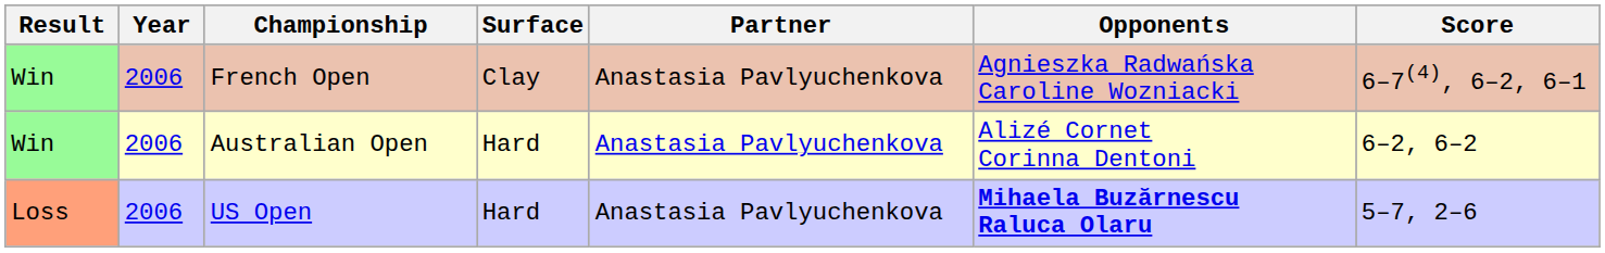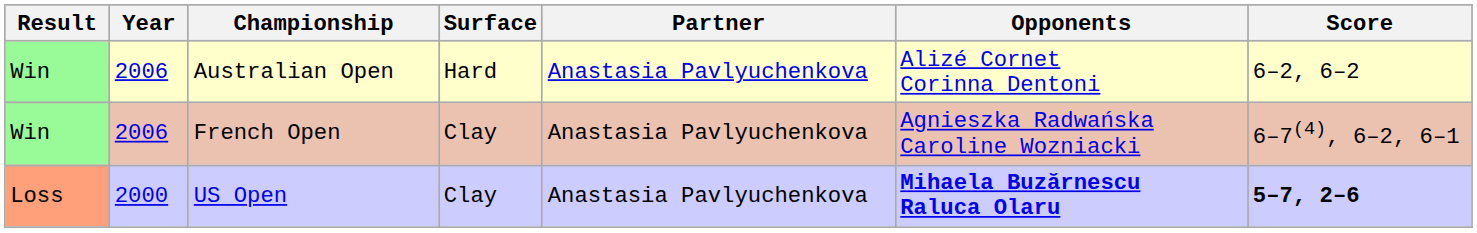rows swapped: Australian Open <-> French Open
US Open | Year: 2006 -> 2000
US Open | Surface: Hard -> Clay
US Open | Score: normal -> bold
